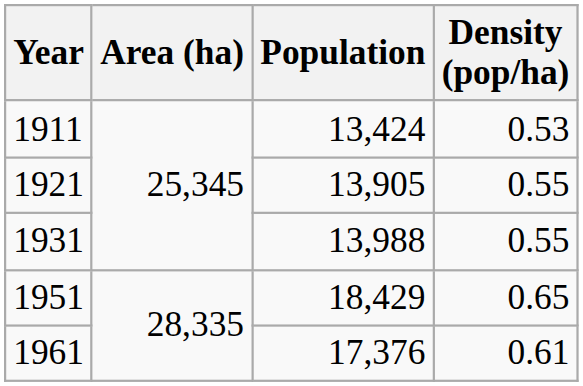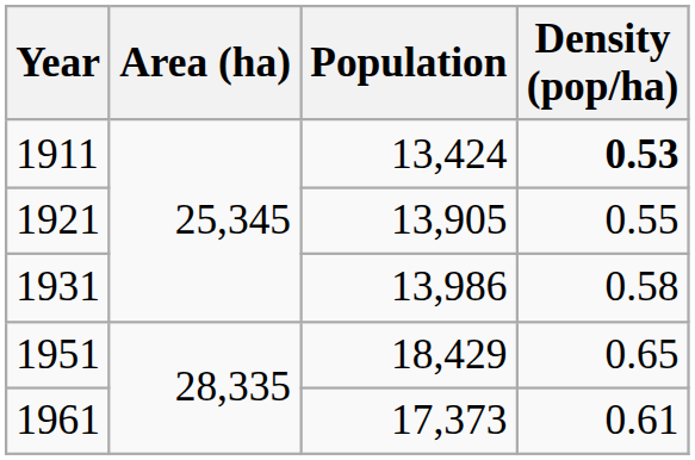1911 | Density (pop/ha): normal -> bold
1931 | Population: 13,988 -> 13,986
1931 | Density (pop/ha): 0.55 -> 0.58
1961 | Population: 17,376 -> 17,373
